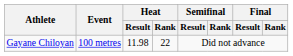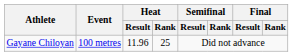Gayane Chiloyan | Heat / Result: 11.98 -> 11.96
Gayane Chiloyan | Heat / Rank: 22 -> 25
